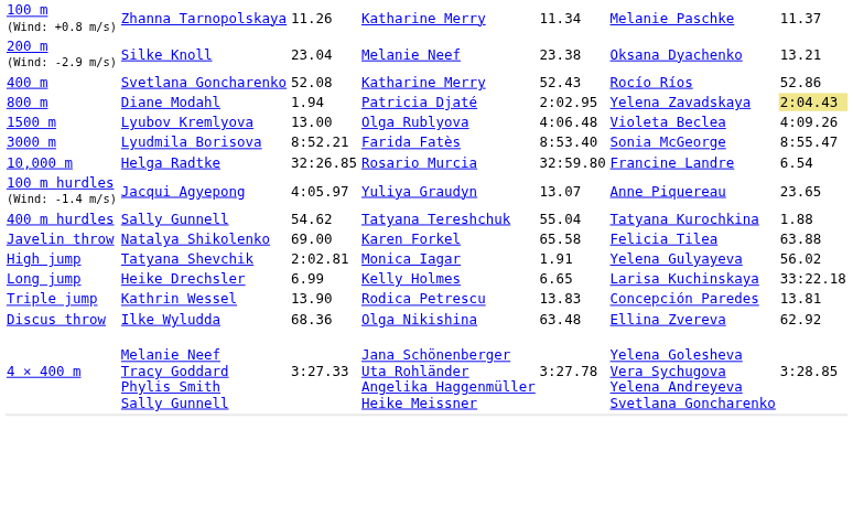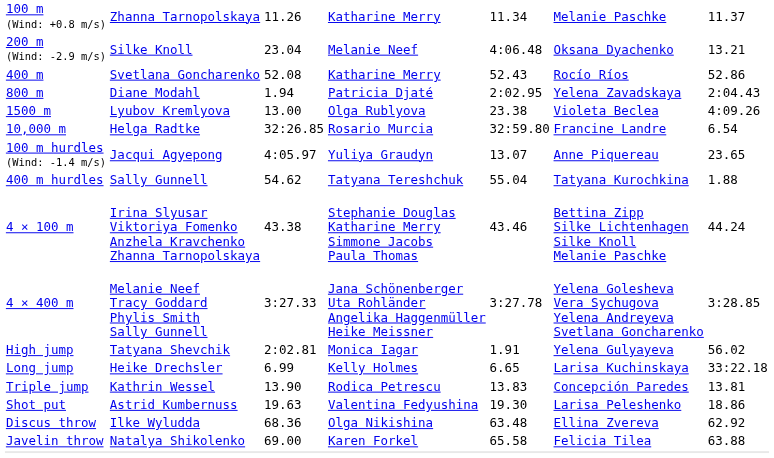200 m (Wind: -2.9 m/s) | column 5: 23.38 -> 4:06.48
800 m | column 7: khaki background -> no background
1500 m | column 5: 4:06.48 -> 23.38
- row: 3000 m | Lyudmila Borisova | 8:52.21 | Farida Fatès | 8:53.40 | Sonia McGeorge | 8:55.47
+ row: 4 × 100 m | Irina Slyusar Viktoriya Fomenko Anzhela Kravchenko Zhanna Tarnopolskaya | 43.38 | Stephanie Douglas Katharine Merry Simmone Jacobs Paula Thomas | 43.46 | Bettina Zipp Silke Lichtenhagen Silke Knoll Melanie Paschke | 44.24
rows swapped: 4 × 400 m <-> Javelin throw
+ row: Shot put | Astrid Kumbernuss | 19.63 | Valentina Fedyushina | 19.30 | Larisa Peleshenko | 18.86
